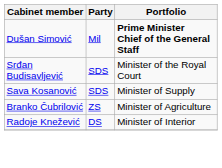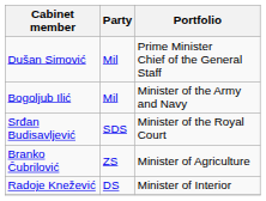Dušan Simović | Portfolio: bold -> normal
+ row: Bogoljub Ilić | Mil | Minister of the Army and Navy
- row: Sava Kosanović | SDS | Minister of Supply
